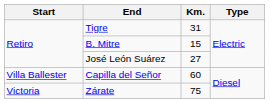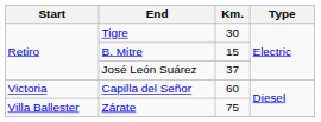Tigre | Km.: 31 -> 30
José León Suárez | Km.: 27 -> 37
Capilla del Señor | Start: Villa Ballester -> Victoria
Zárate | Start: Victoria -> Villa Ballester
